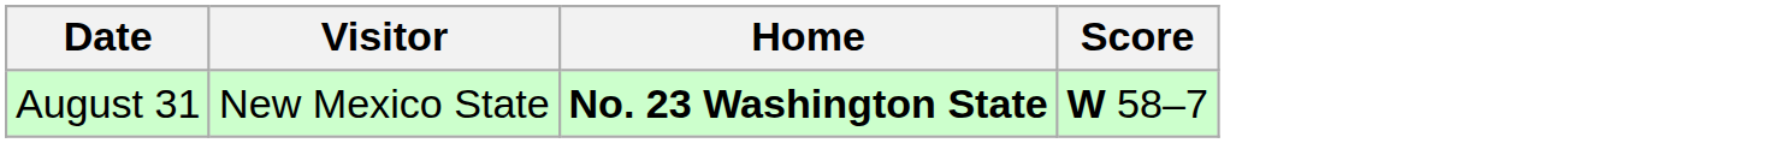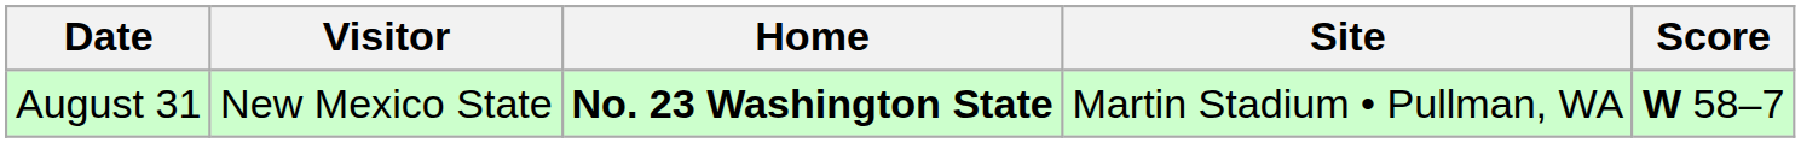+ column: Site | Martin Stadium • Pullman, WA
